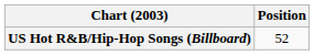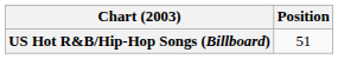US Hot R&B/Hip-Hop Songs (Billboard) | Position: 52 -> 51
